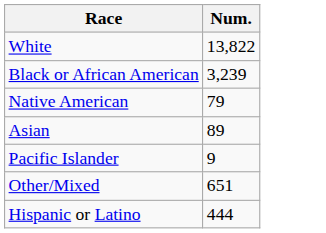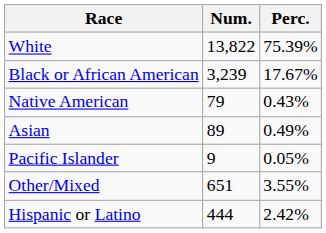+ column: Perc. | 75.39% | 17.67% | 0.43% | 0.49% | 0.05% | 3.55% | 2.42%
